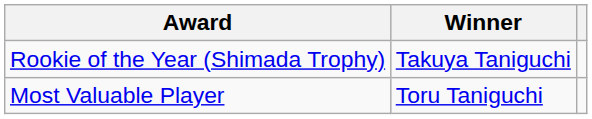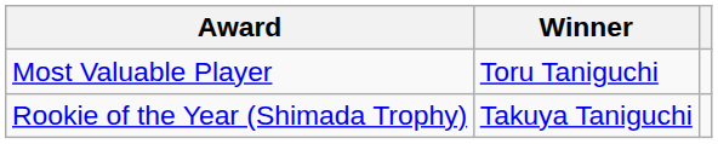rows swapped: Most Valuable Player <-> Rookie of the Year (Shimada Trophy)
